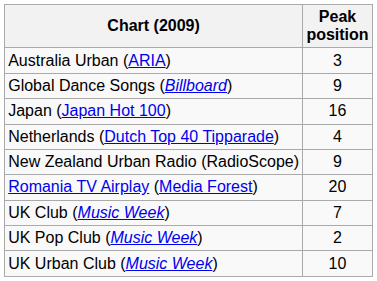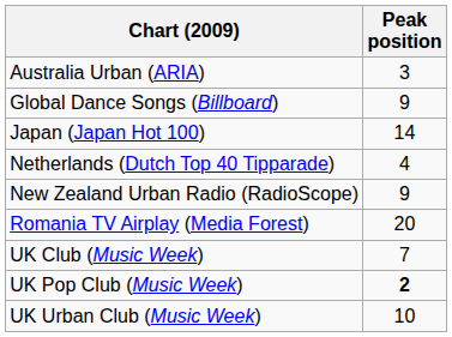Japan (Japan Hot 100) | Peak position: 16 -> 14
UK Pop Club (Music Week) | Peak position: normal -> bold
